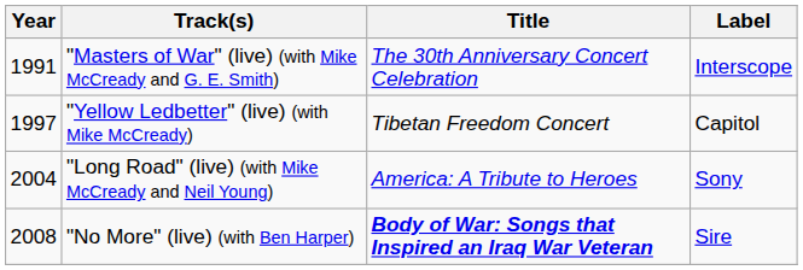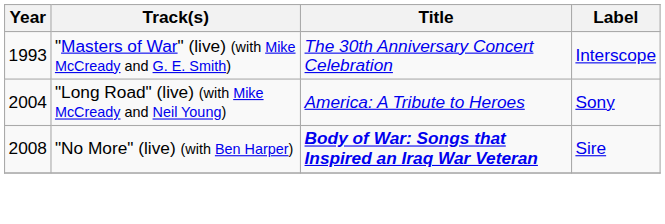"Masters of War" (live) (with Mike McCready and G. E. Smith) | Year: 1991 -> 1993
- row: 1997 | "Yellow Ledbetter" (live) (with Mike McCready) | Tibetan Freedom Concert | Capitol
